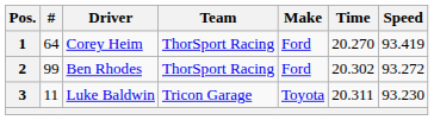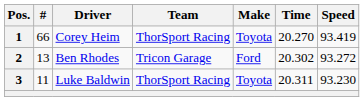1 | #: 64 -> 66
1 | Make: Ford -> Toyota
2 | #: 99 -> 13
2 | Team: ThorSport Racing -> Tricon Garage
3 | Team: Tricon Garage -> ThorSport Racing
